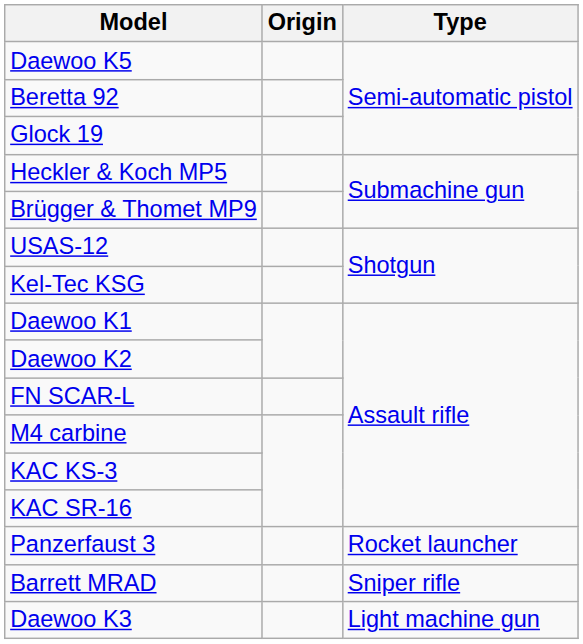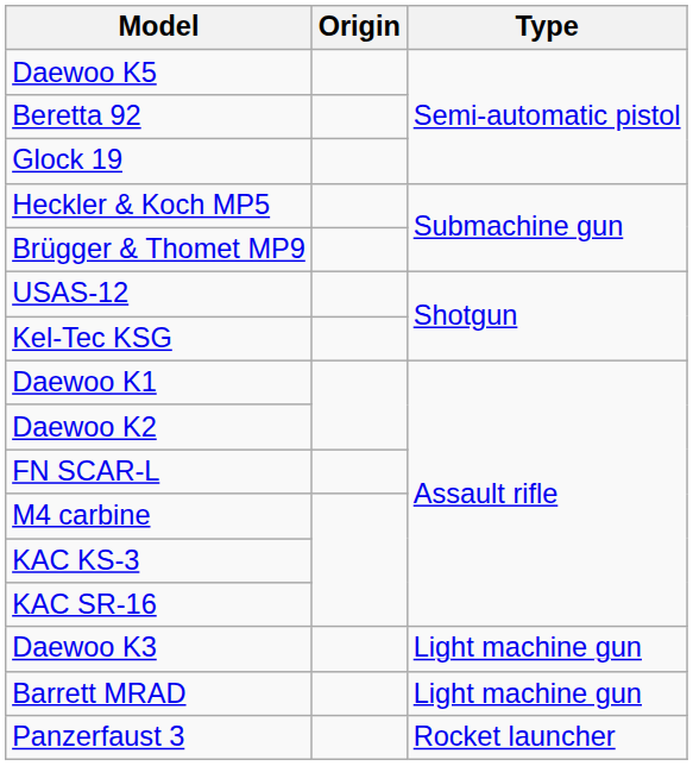rows swapped: Daewoo K3 <-> Panzerfaust 3
Barrett MRAD | Type: Sniper rifle -> Light machine gun
